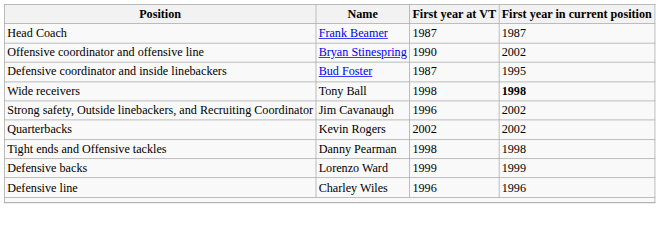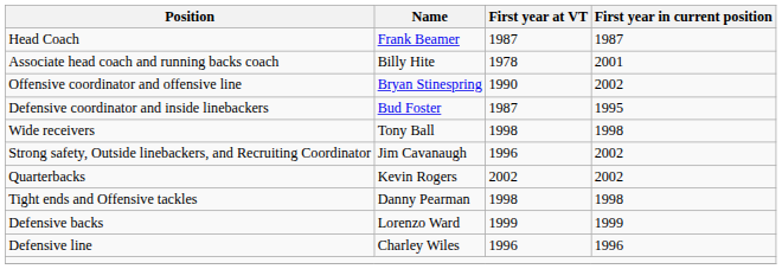+ row: Associate head coach and running backs coach | Billy Hite | 1978 | 2001
Wide receivers | First year in current position: bold -> normal
